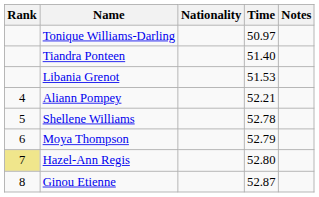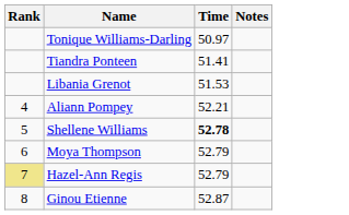- column: Nationality
Tiandra Ponteen | Time: 51.40 -> 51.41
Shellene Williams | Time: normal -> bold
Hazel-Ann Regis | Time: 52.80 -> 52.79
